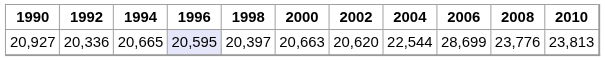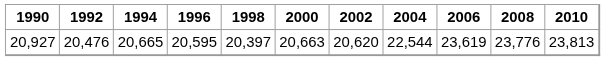20,927 | 1992: 20,336 -> 20,476
20,927 | 1996: lavender background -> no background
20,927 | 2006: 28,699 -> 23,619
